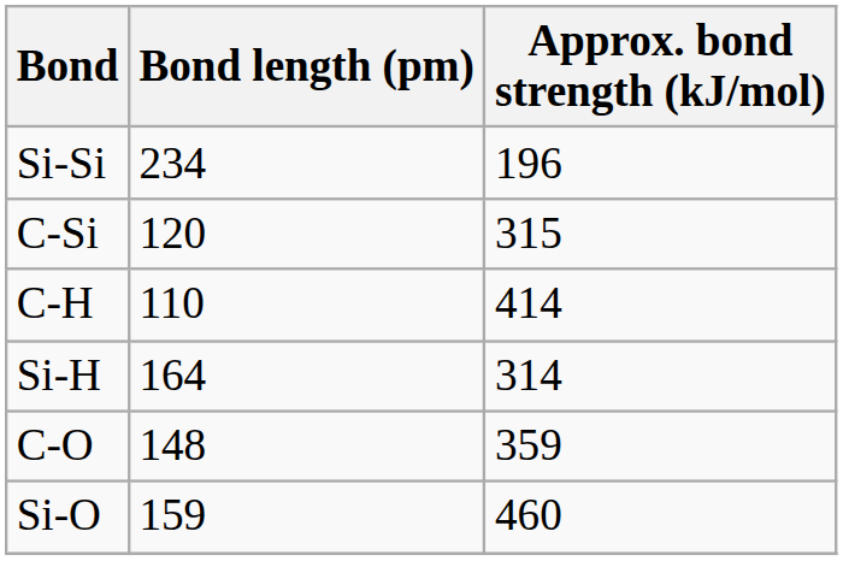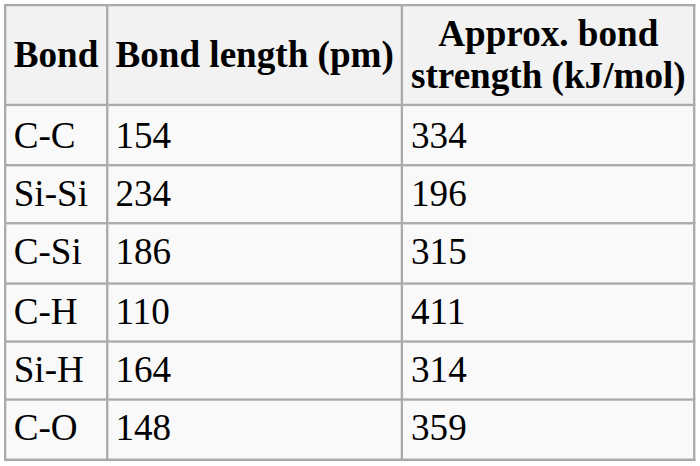+ row: C-C | 154 | 334
C-Si | Bond length (pm): 120 -> 186
C-H | Approx. bond strength (kJ/mol): 414 -> 411
- row: Si-O | 159 | 460
